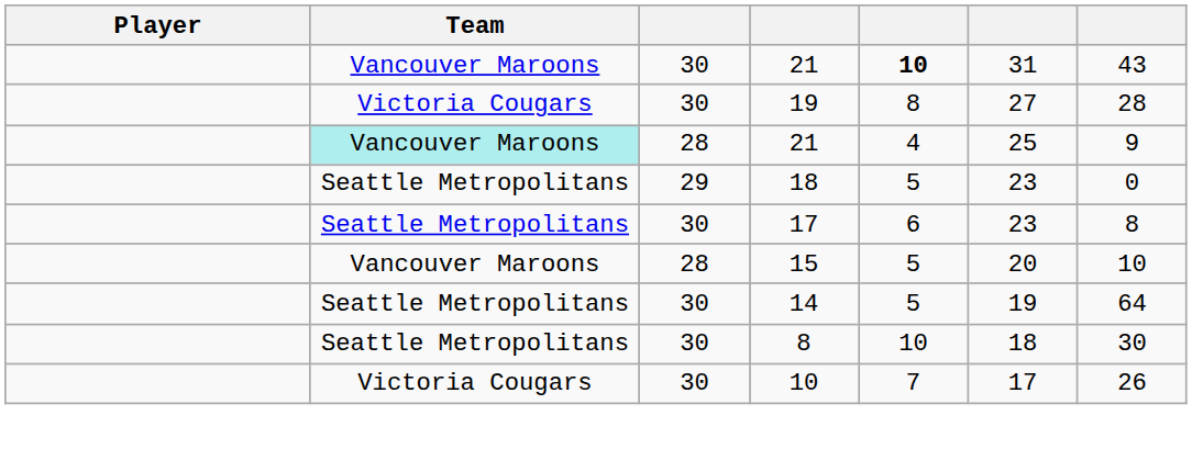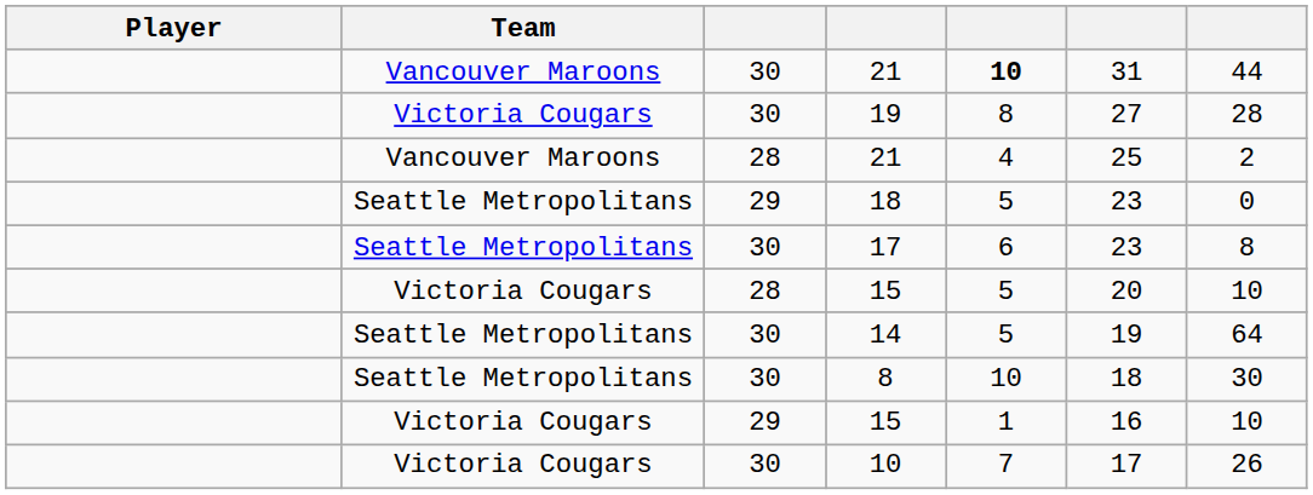30 / 21 | column 7: 43 -> 44
28 / 21 | Team: paleturquoise background -> no background
28 / 21 | column 7: 9 -> 2
28 / 15 | Team: Vancouver Maroons -> Victoria Cougars
+ row: Victoria Cougars | 29 | 15 | 1 | 16 | 10
